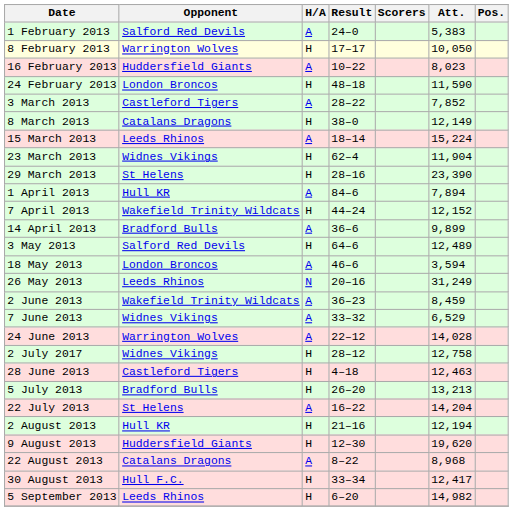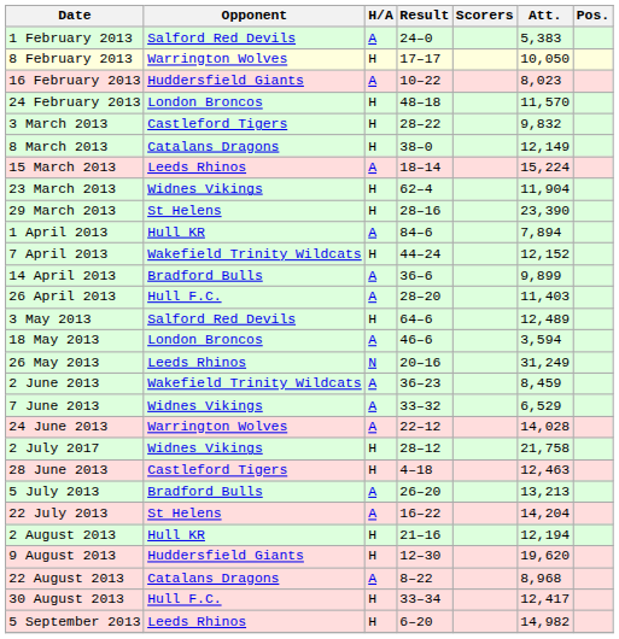24 February 2013 | Att.: 11,590 -> 11,570
3 March 2013 | H/A: A -> H
3 March 2013 | Att.: 7,852 -> 9,832
+ row: 26 April 2013 | Hull F.C. | A | 28–20 | 11,403
2 July 2017 | Att.: 12,758 -> 21,758
5 July 2013 | H/A: H -> A
